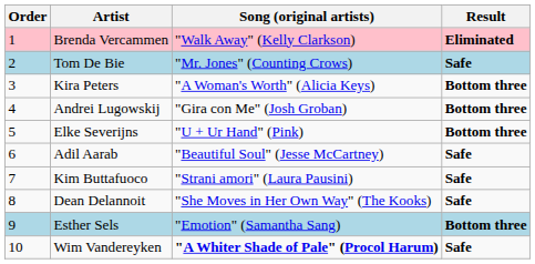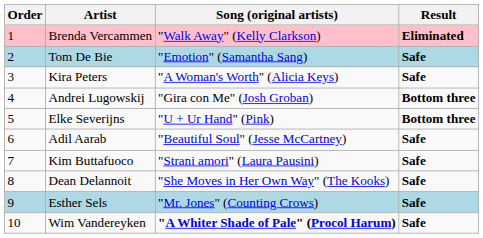Tom De Bie | Song (original artists): "Mr. Jones" (Counting Crows) -> "Emotion" (Samantha Sang)
Kira Peters | Result: Bottom three -> Safe
Esther Sels | Song (original artists): "Emotion" (Samantha Sang) -> "Mr. Jones" (Counting Crows)
Esther Sels | Result: Bottom three -> Safe
